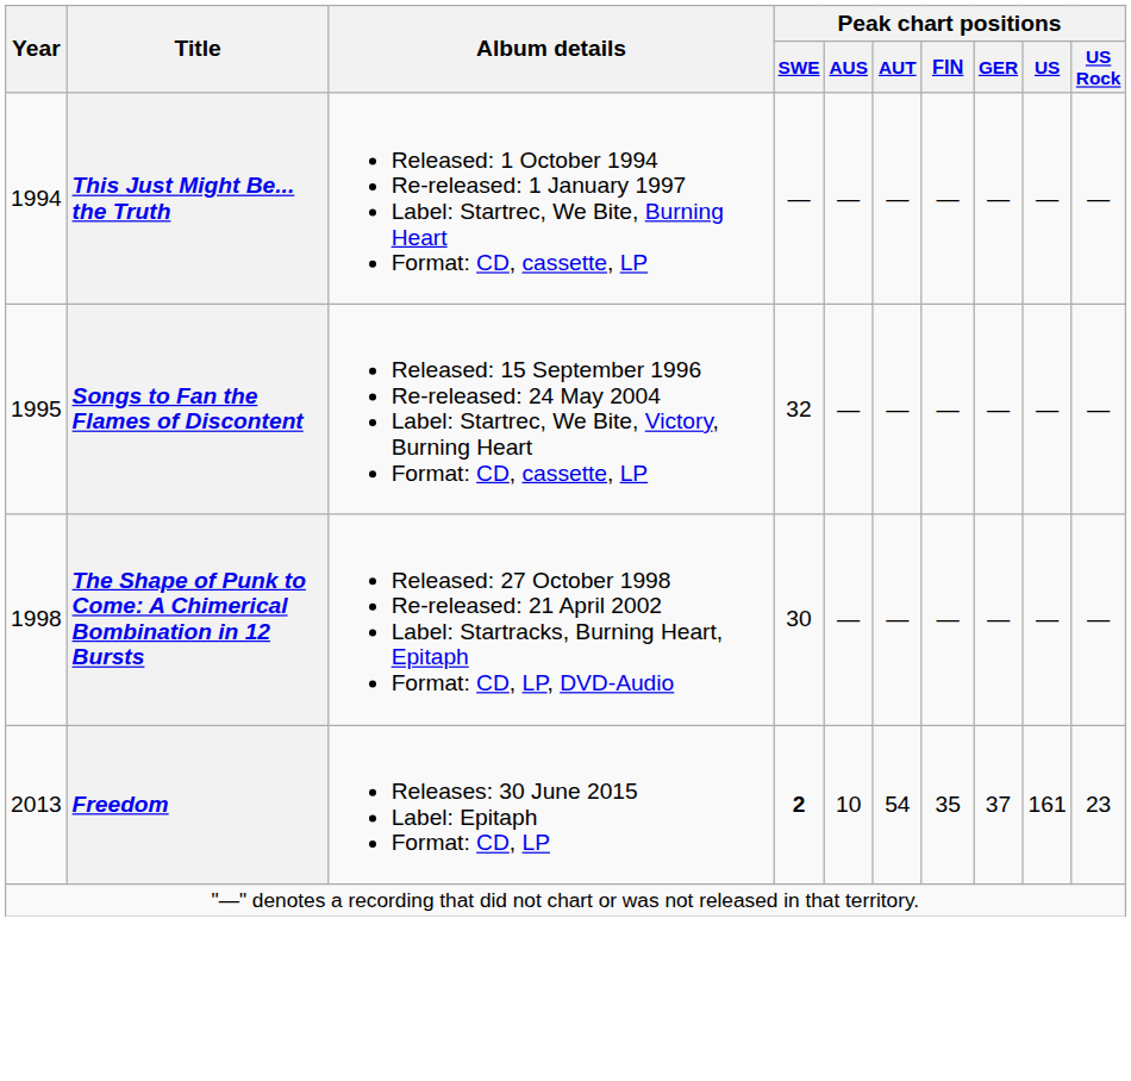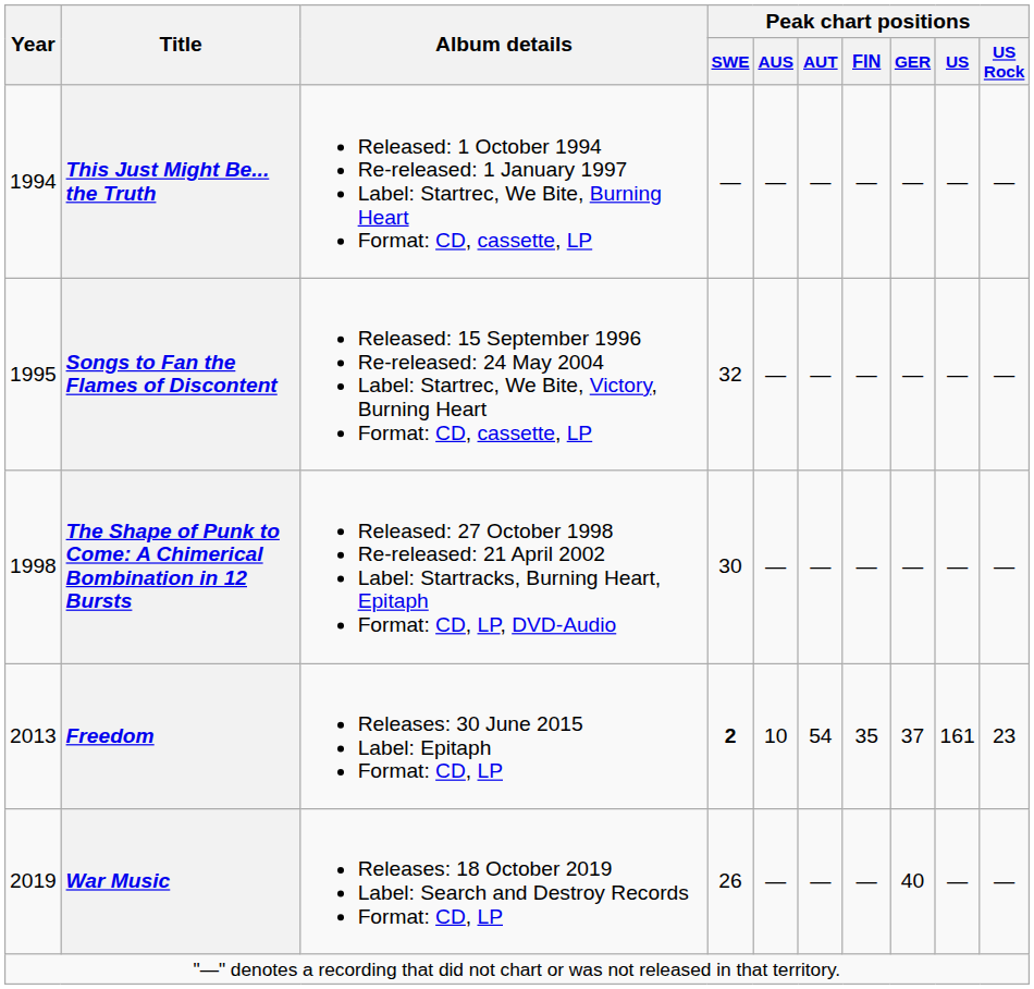+ row: 2019 | War Music | Releases: 18 October 2019 Label: Search and Destroy Records Format: CD, LP | 26 | — | — | — | 40 | — | —
